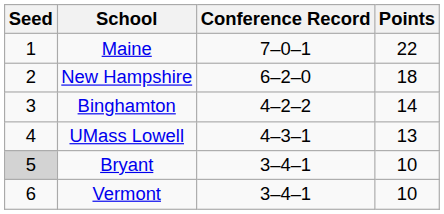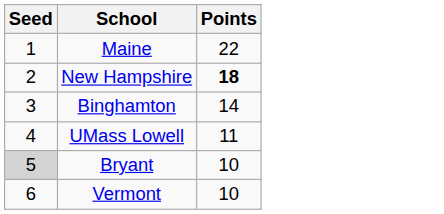- column: Conference Record | 7–0–1 | 6–2–0 | 4–2–2 | 4–3–1 | 3–4–1 | 3–4–1
New Hampshire | Points: normal -> bold
UMass Lowell | Points: 13 -> 11
